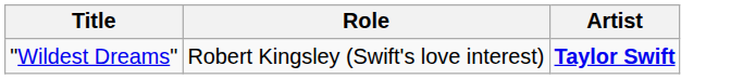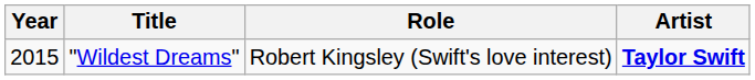+ column: Year | 2015
